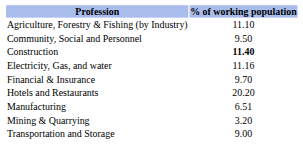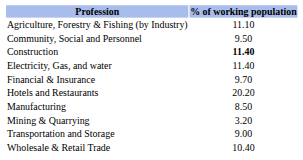Electricity, Gas, and water | % of working population: 11.16 -> 11.40
Manufacturing | % of working population: 6.51 -> 8.50
+ row: Wholesale & Retail Trade | 10.40
